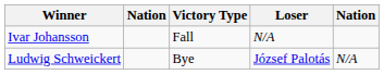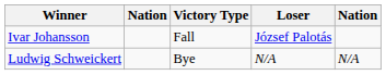Ivar Johansson | Loser: N/A -> József Palotás
Ludwig Schweickert | Loser: József Palotás -> N/A
